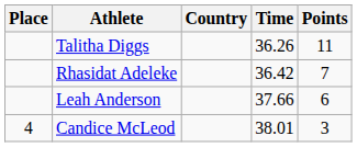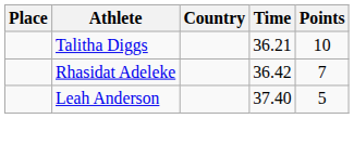Talitha Diggs | Time: 36.26 -> 36.21
Talitha Diggs | Points: 11 -> 10
Leah Anderson | Time: 37.66 -> 37.40
Leah Anderson | Points: 6 -> 5
- row: 4 | Candice McLeod | 38.01 | 3
